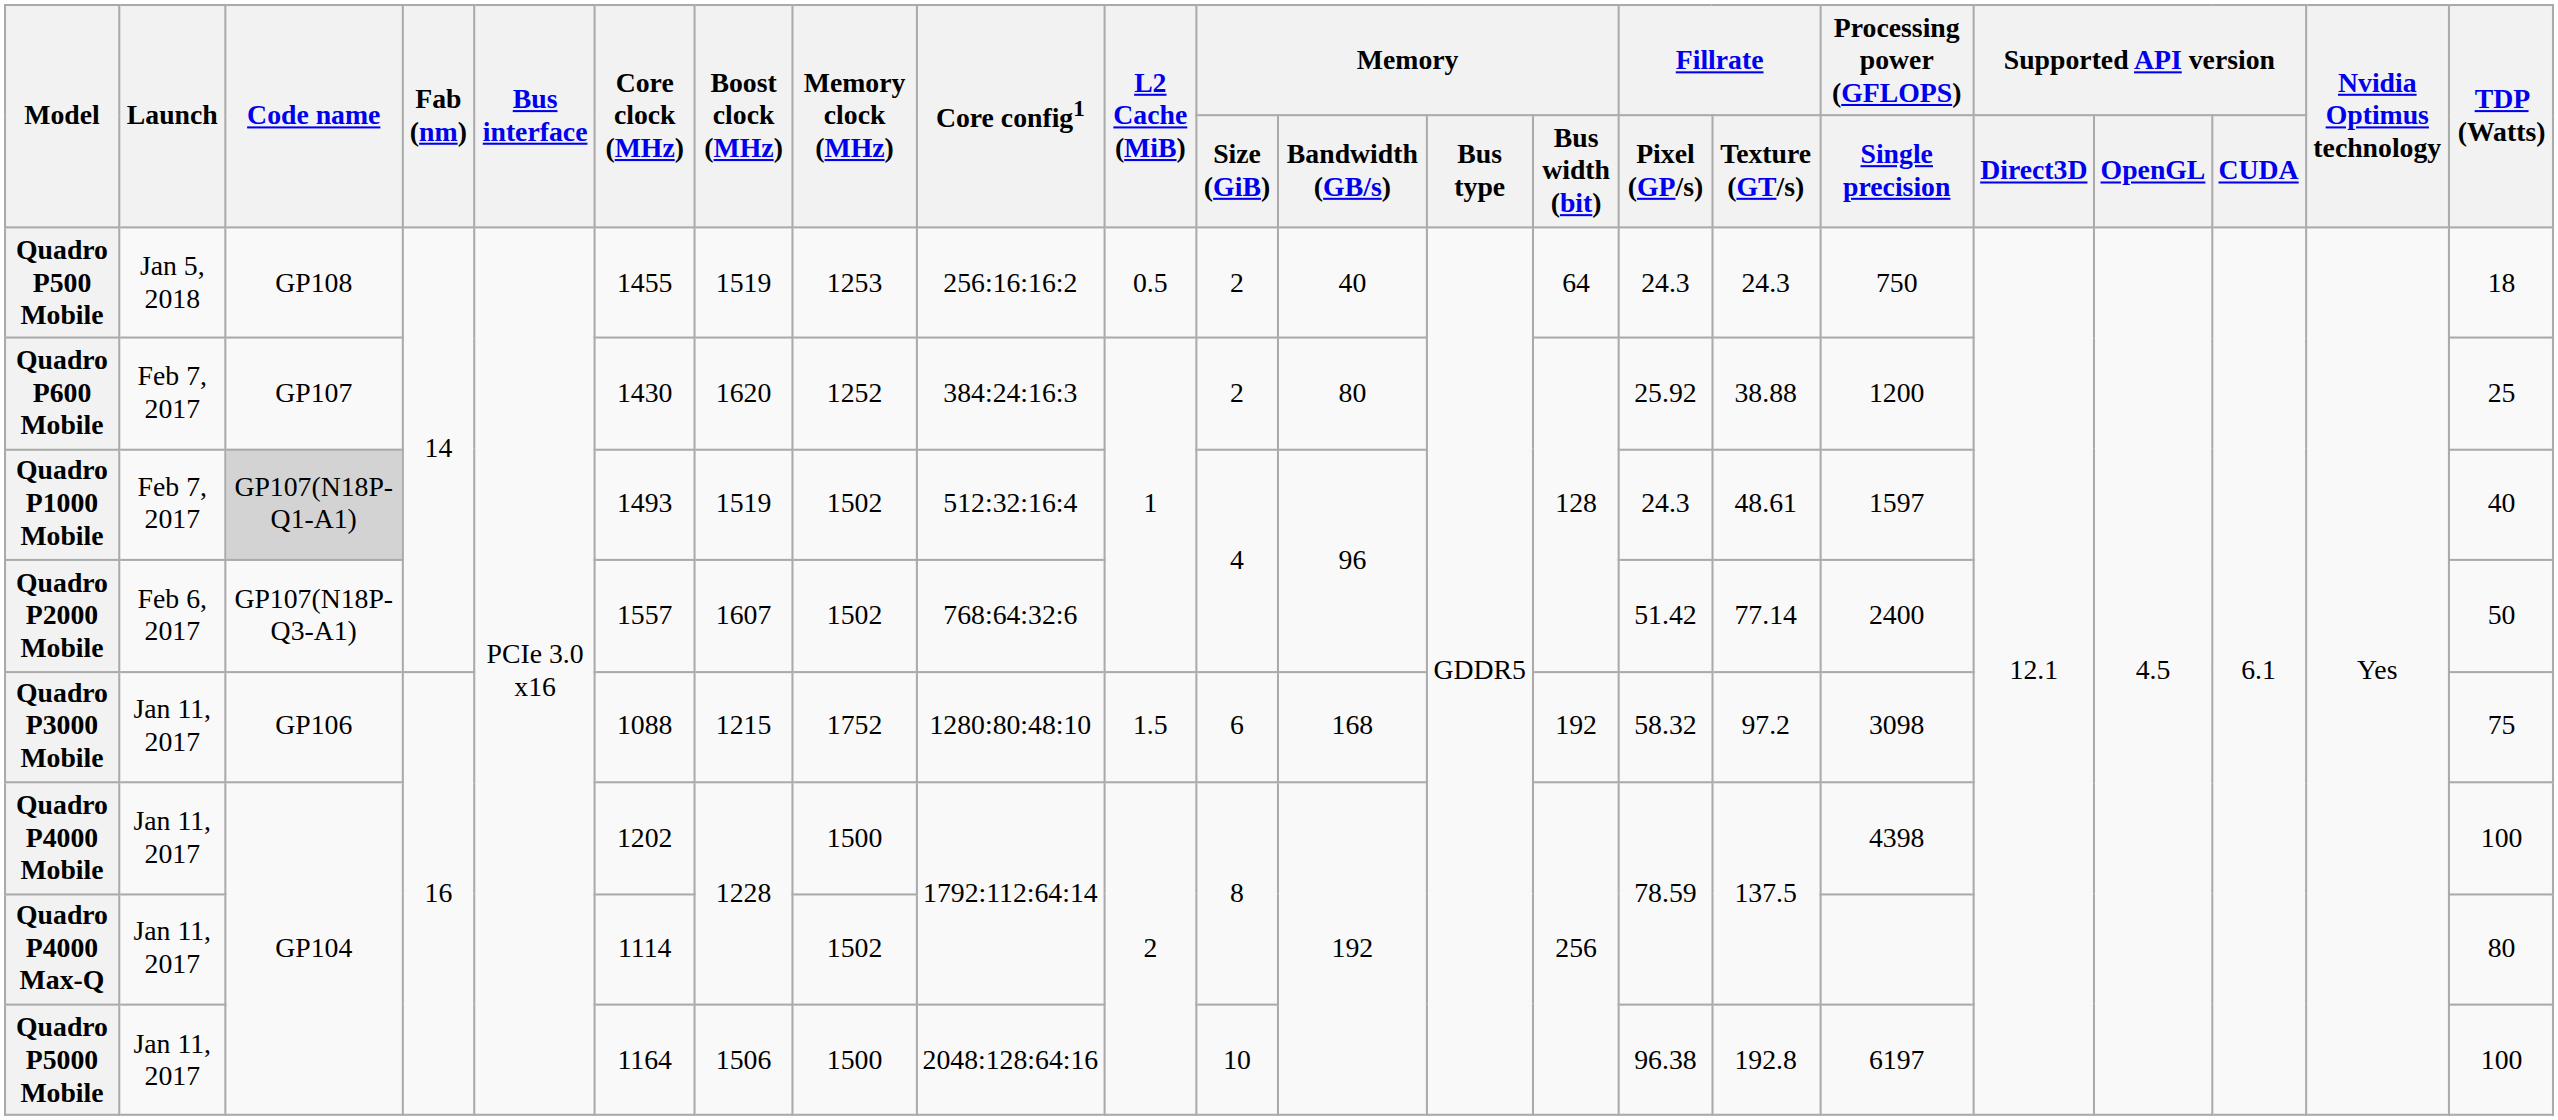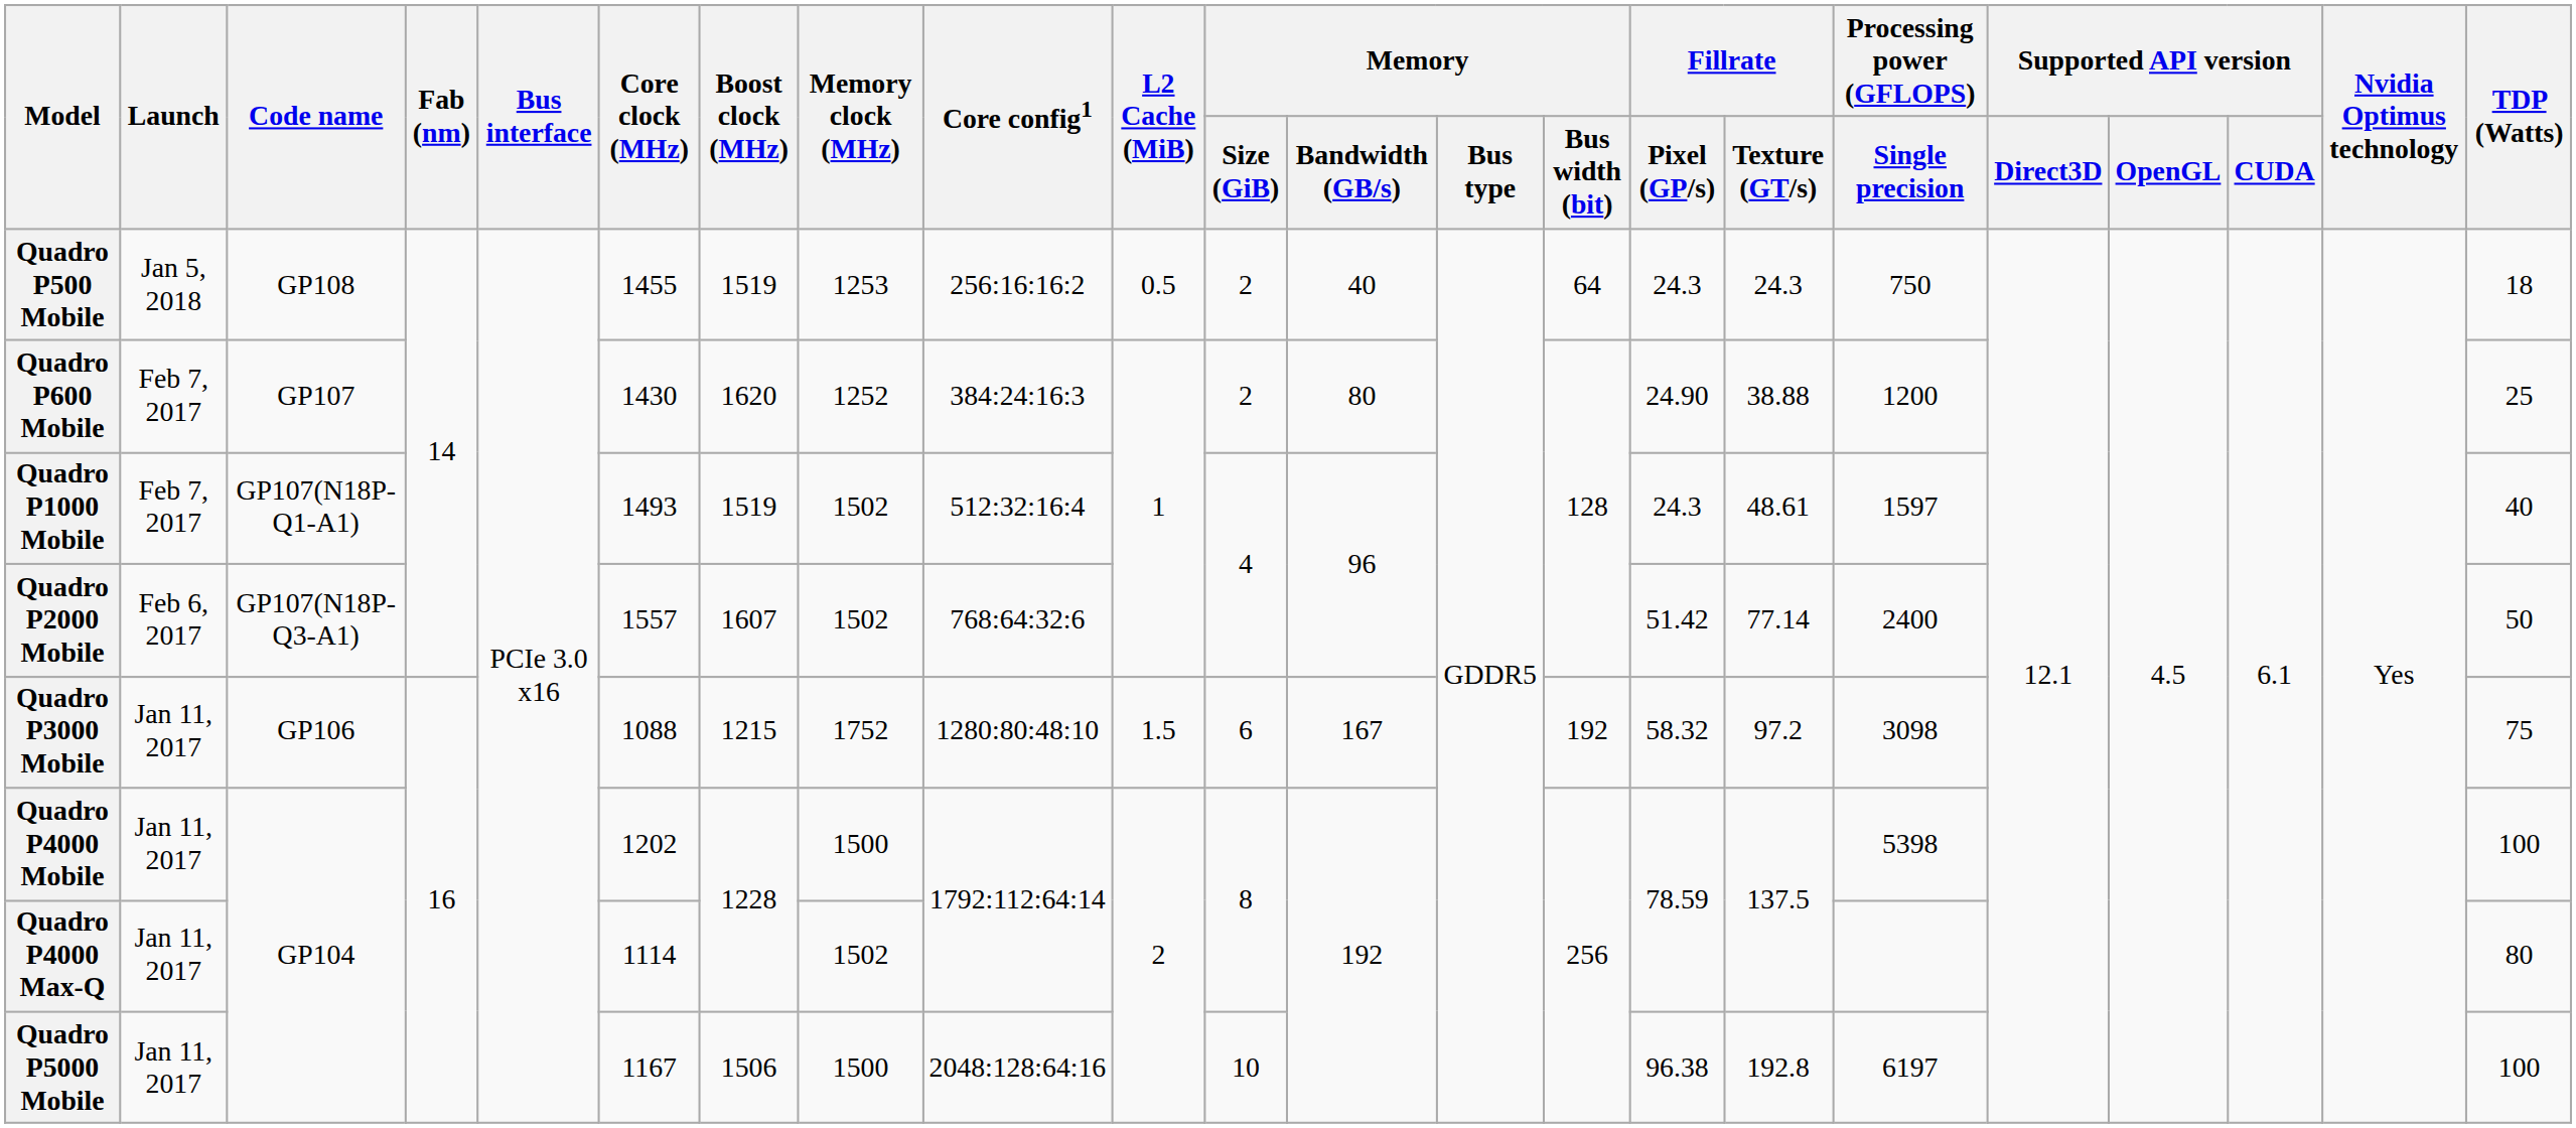Quadro P600 Mobile | Fillrate / Pixel (GP/s): 25.92 -> 24.90
Quadro P1000 Mobile | Code name: lightgrey background -> no background
Quadro P3000 Mobile | Memory / Bandwidth (GB/s): 168 -> 167
Quadro P4000 Mobile | Processing power (GFLOPS) / Single precision: 4398 -> 5398
Quadro P5000 Mobile | Core clock (MHz): 1164 -> 1167
